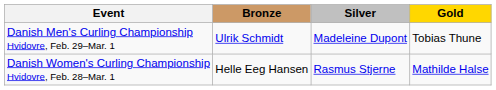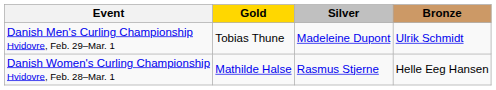columns swapped: Gold <-> Bronze
